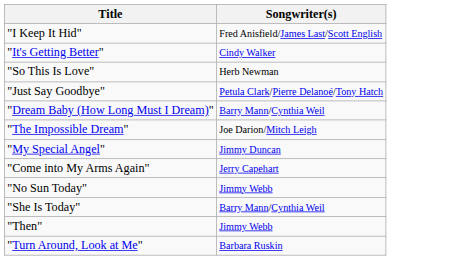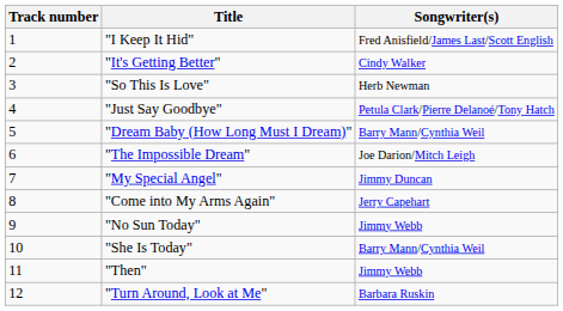+ column: Track number | 1 | 2 | 3 | 4 | 5 | 6 | 7 | 8 | 9 | 10 | 11 | 12
